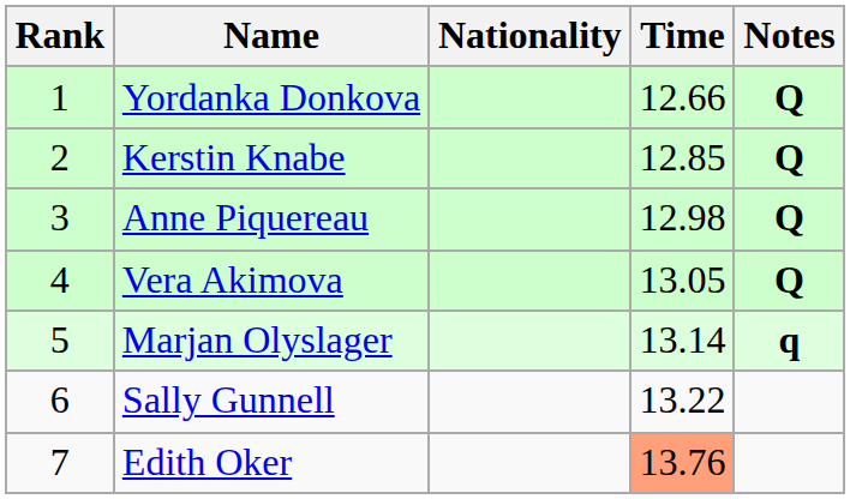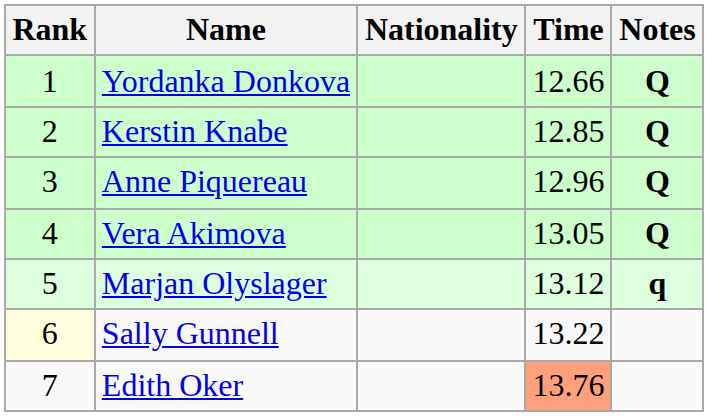Anne Piquereau | Time: 12.98 -> 12.96
Marjan Olyslager | Time: 13.14 -> 13.12
Sally Gunnell | Rank: no background -> lightyellow background
